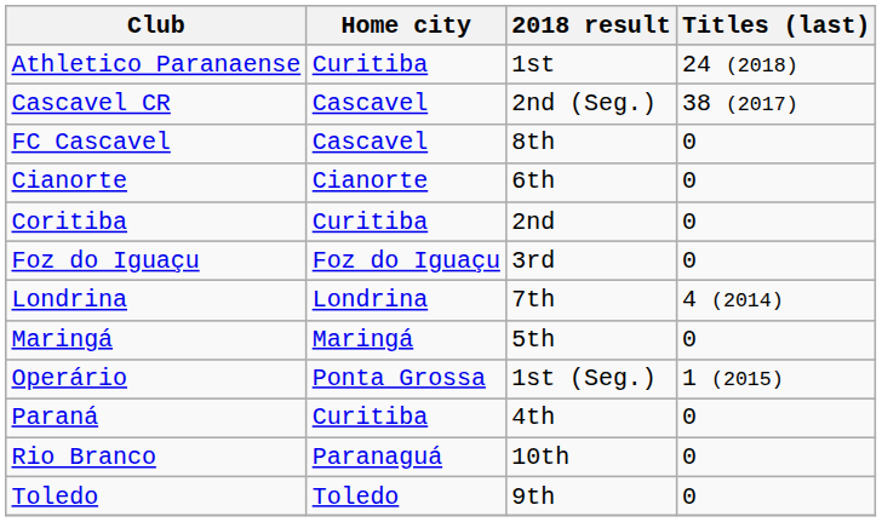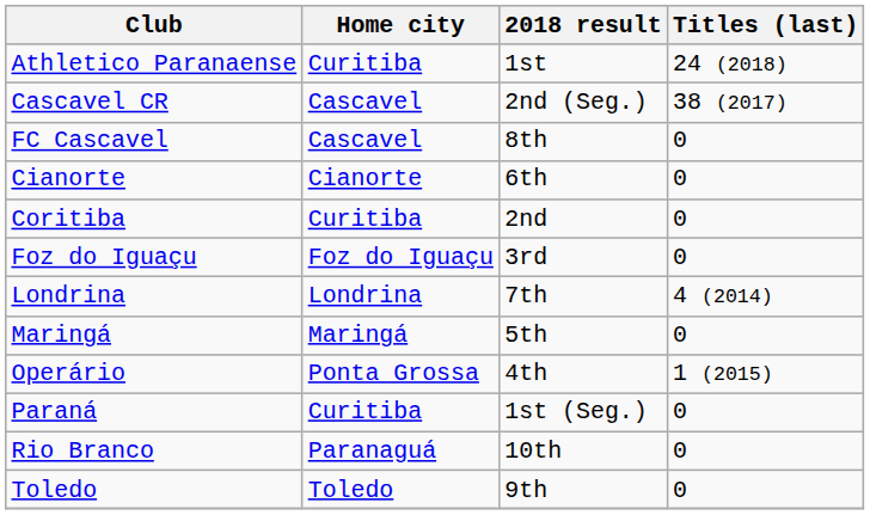Operário | 2018 result: 1st (Seg.) -> 4th
Paraná | 2018 result: 4th -> 1st (Seg.)
